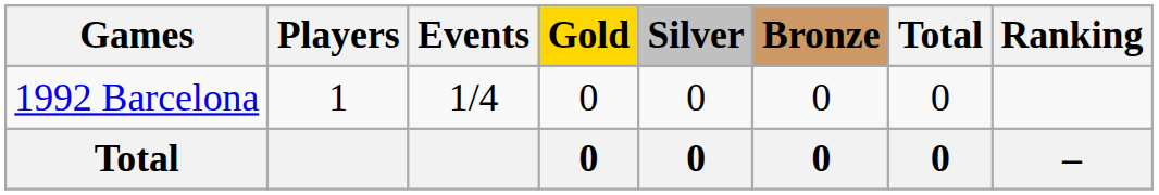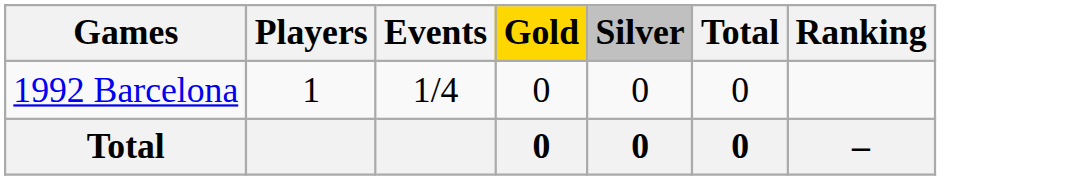- column: Bronze | 0 | 0
